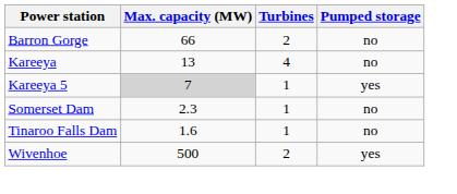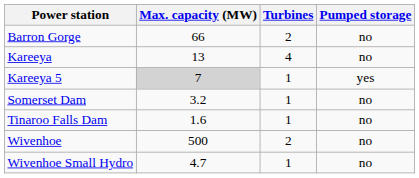Somerset Dam | Max. capacity (MW): 2.3 -> 3.2
Wivenhoe | Pumped storage: yes -> no
+ row: Wivenhoe Small Hydro | 4.7 | 1 | no
